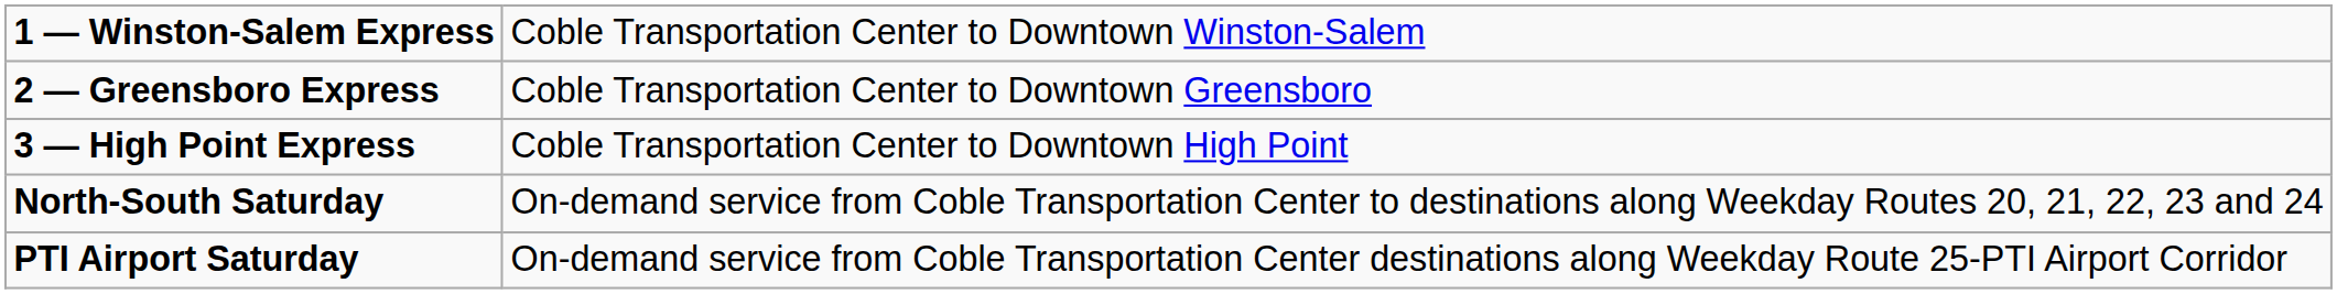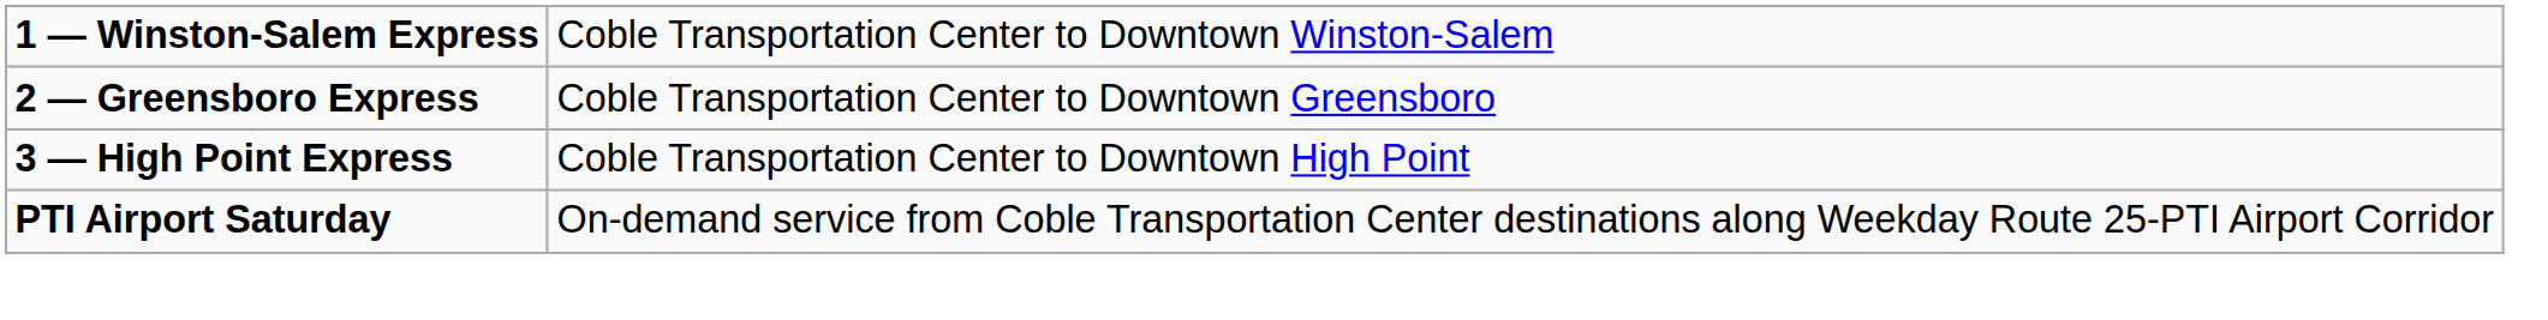- row: North-South Saturday | On-demand service from Coble Transportation Center to destinations along Weekday Routes 20, 21, 22, 23 and 24
